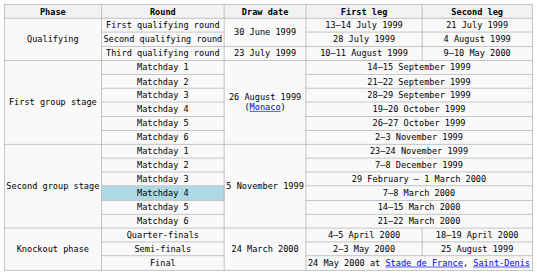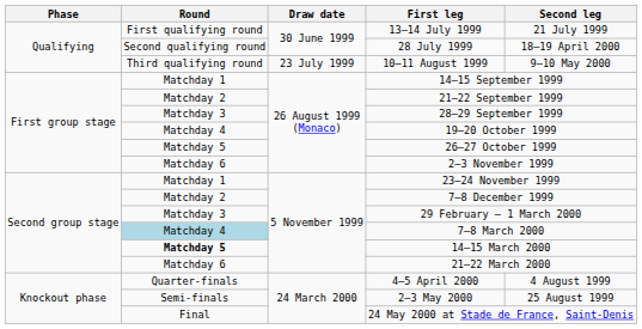28 July 1999 | Second leg: 4 August 1999 -> 18–19 April 2000
14–15 March 2000 | Round: normal -> bold
4–5 April 2000 | Second leg: 18–19 April 2000 -> 4 August 1999
